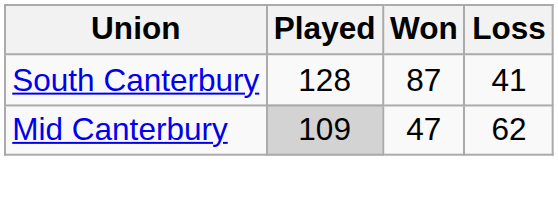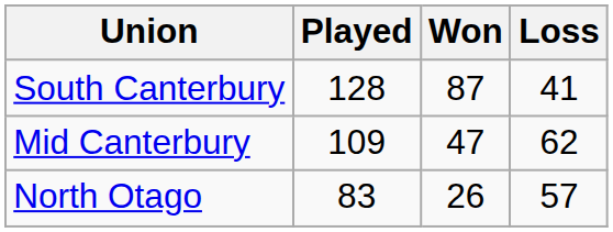Mid Canterbury | Played: lightgrey background -> no background
+ row: North Otago | 83 | 26 | 57
